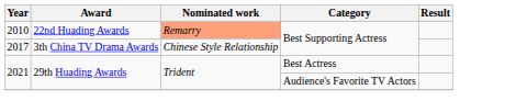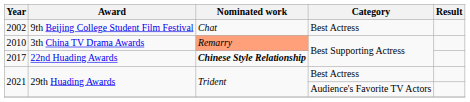+ row: 2002 | 9th Beijing College Student Film Festival | Chat | Best Actress
2010 | Award: 22nd Huading Awards -> 3th China TV Drama Awards
2017 | Award: 3th China TV Drama Awards -> 22nd Huading Awards
2017 | Nominated work: normal -> bold
